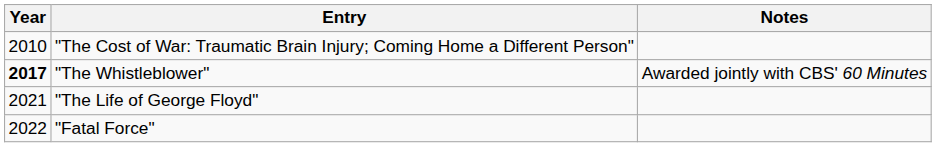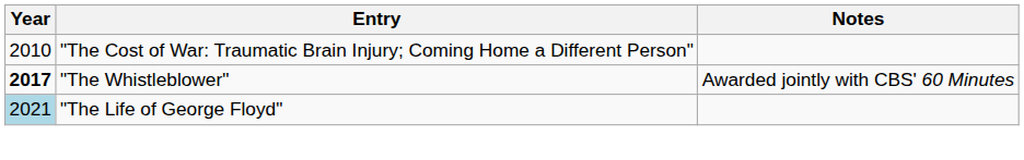"The Life of George Floyd" | Year: no background -> lightblue background
- row: 2022 | "Fatal Force"
